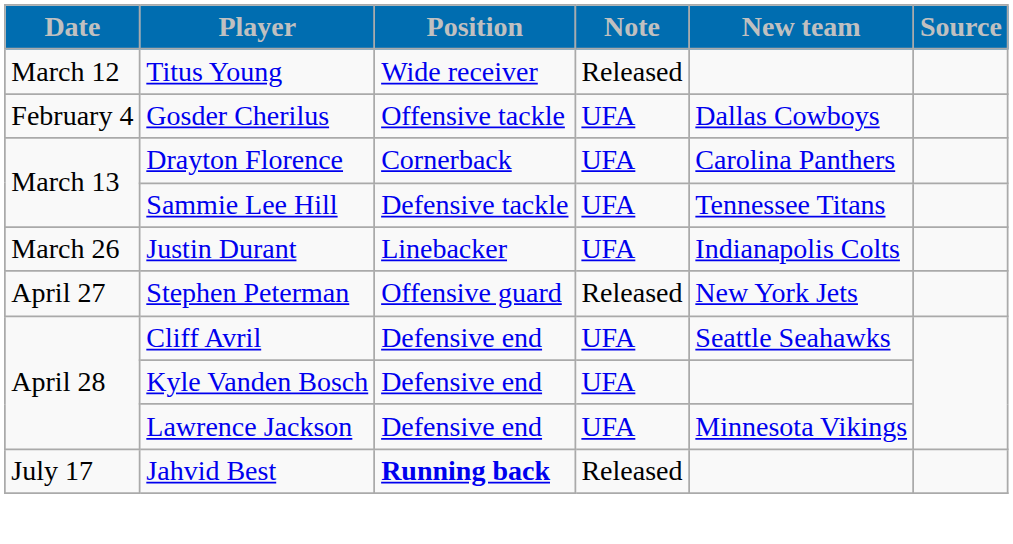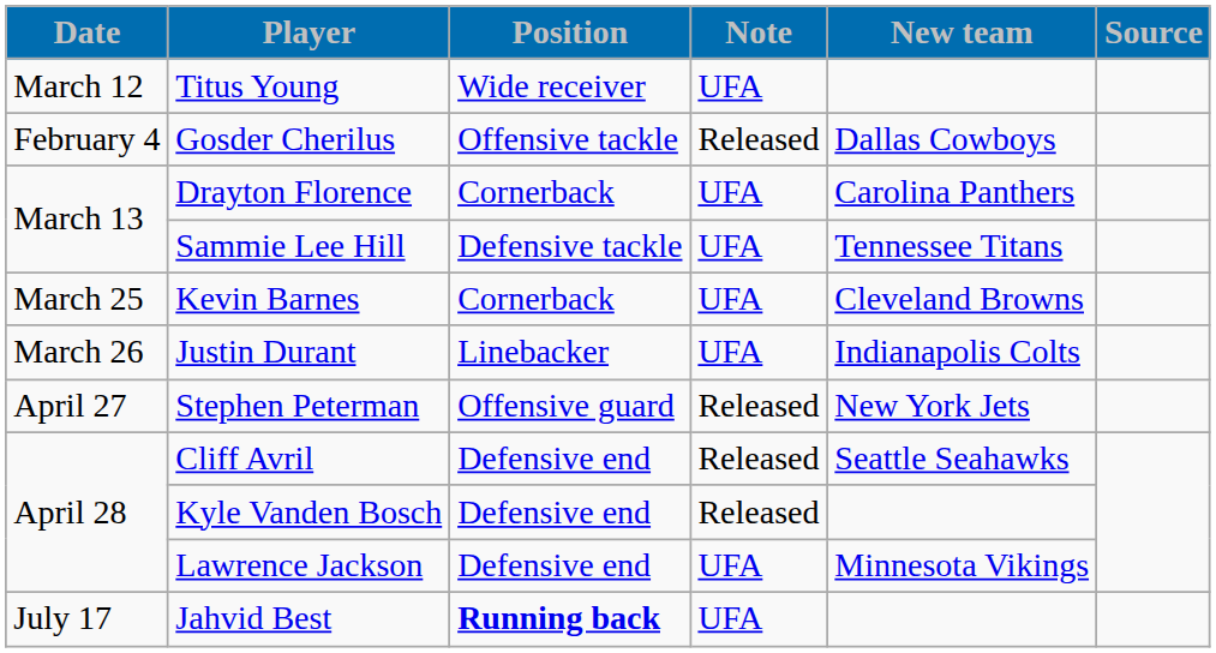Titus Young | Note: Released -> UFA
Gosder Cherilus | Note: UFA -> Released
+ row: March 25 | Kevin Barnes | Cornerback | UFA | Cleveland Browns
Cliff Avril | Note: UFA -> Released
Kyle Vanden Bosch | Note: UFA -> Released
Jahvid Best | Note: Released -> UFA
